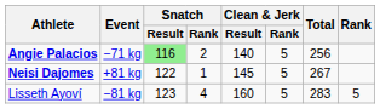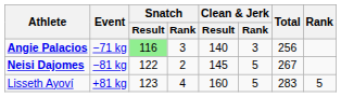Angie Palacios | Snatch / Rank: 2 -> 3
Angie Palacios | Clean & Jerk / Rank: 5 -> 3
Neisi Dajomes | Event: +81 kg -> −81 kg
Neisi Dajomes | Snatch / Rank: 1 -> 2
Lisseth Ayoví | Event: −81 kg -> +81 kg
